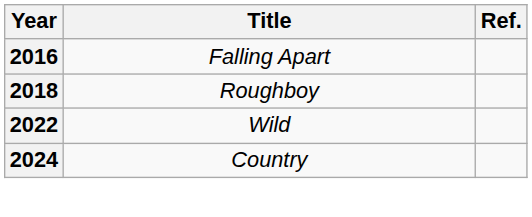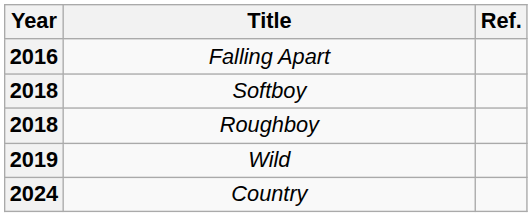+ row: 2018 | Softboy
Wild | Year: 2022 -> 2019
